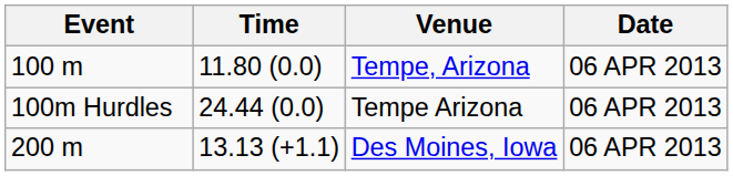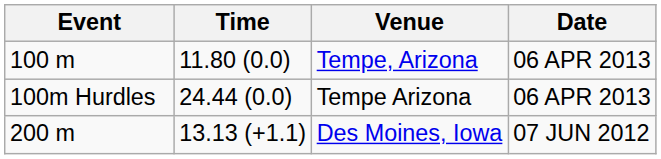Des Moines, Iowa | Date: 06 APR 2013 -> 07 JUN 2012
